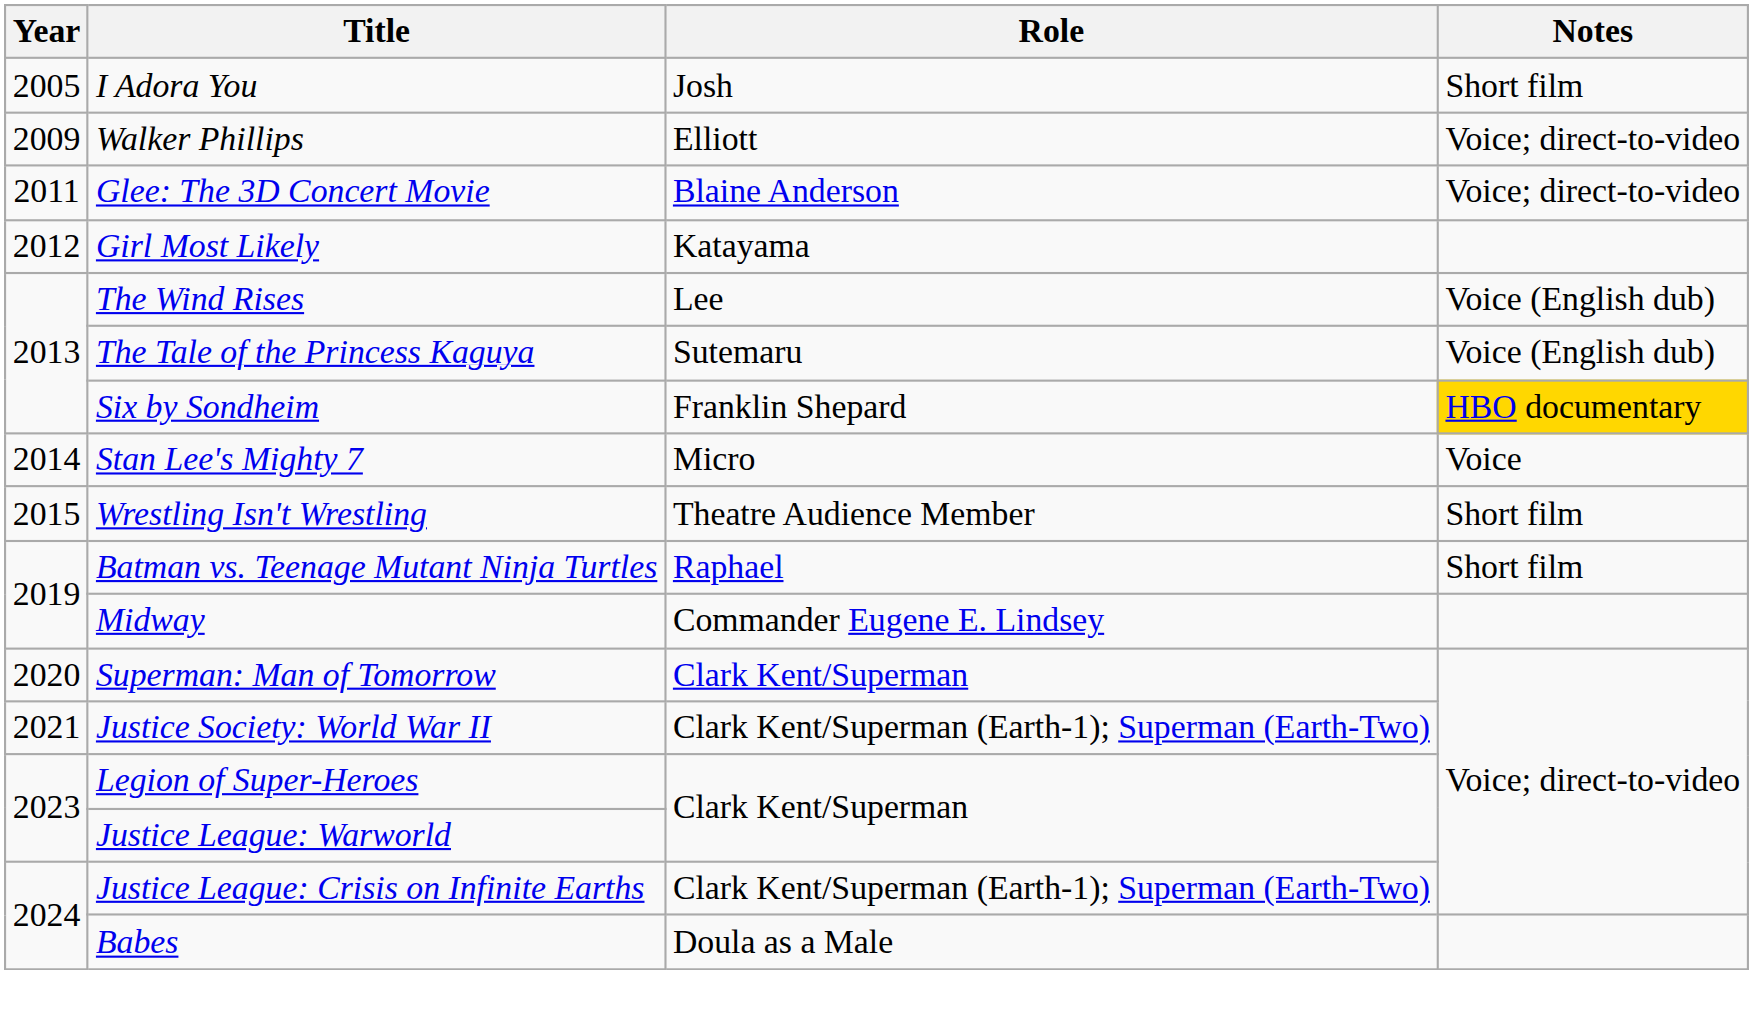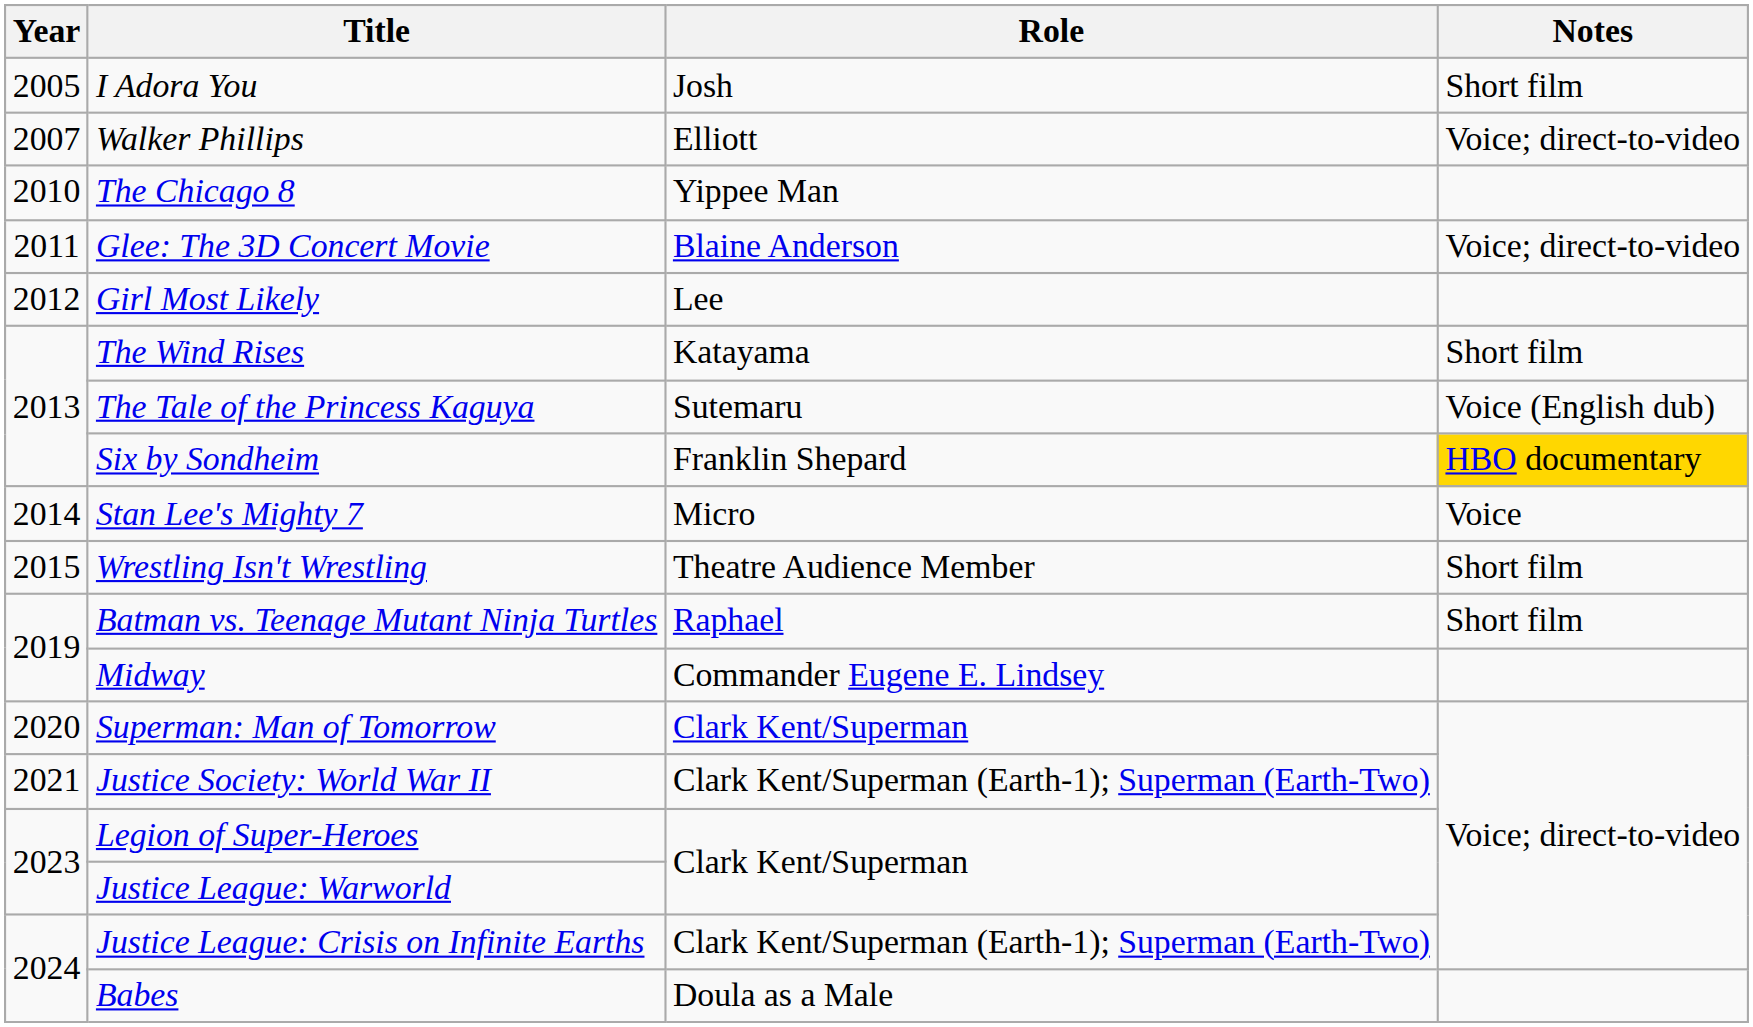Walker Phillips | Year: 2009 -> 2007
+ row: 2010 | The Chicago 8 | Yippee Man
Girl Most Likely | Role: Katayama -> Lee
The Wind Rises | Role: Lee -> Katayama
The Wind Rises | Notes: Voice (English dub) -> Short film
